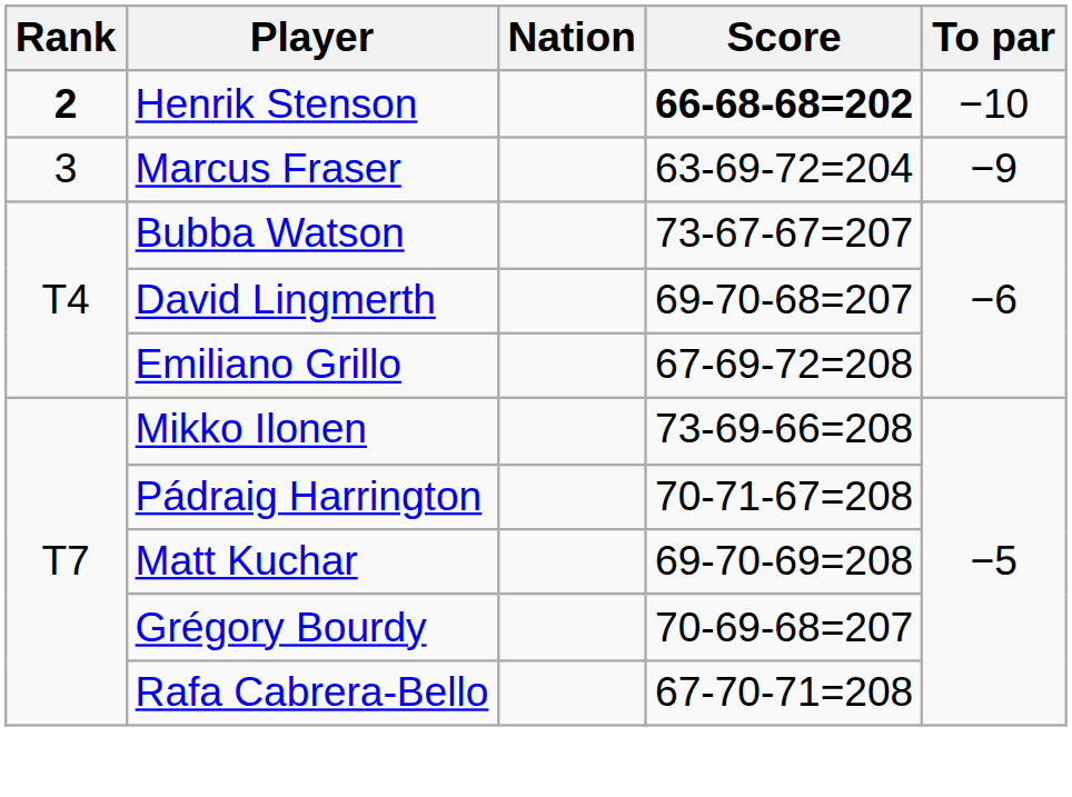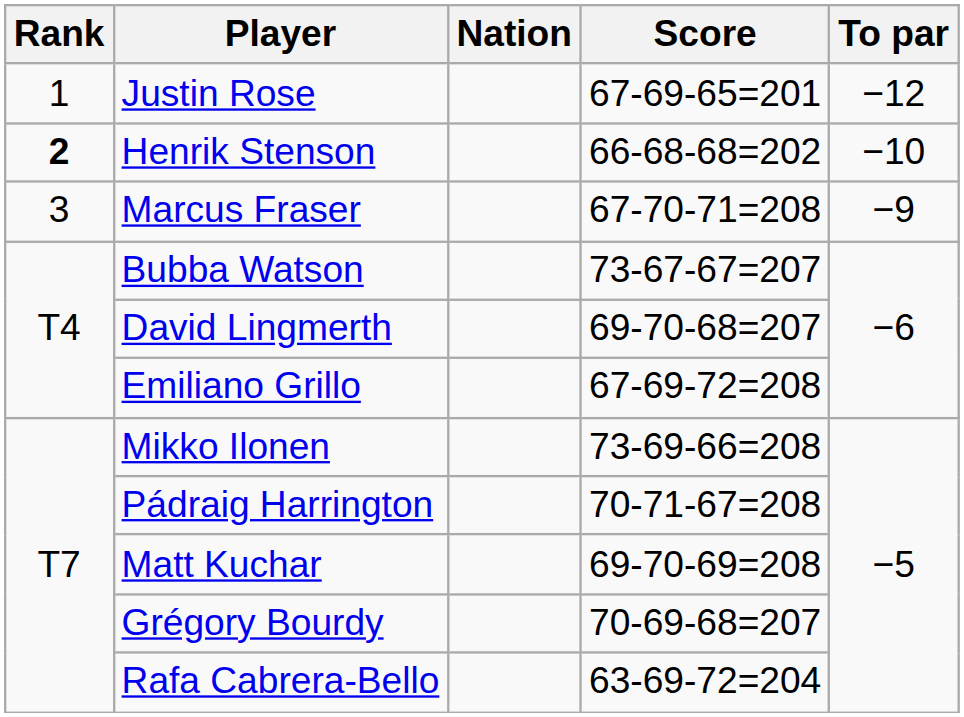+ row: 1 | Justin Rose | 67-69-65=201 | −12
Henrik Stenson | Score: bold -> normal
Marcus Fraser | Score: 63-69-72=204 -> 67-70-71=208
Rafa Cabrera-Bello | Score: 67-70-71=208 -> 63-69-72=204
